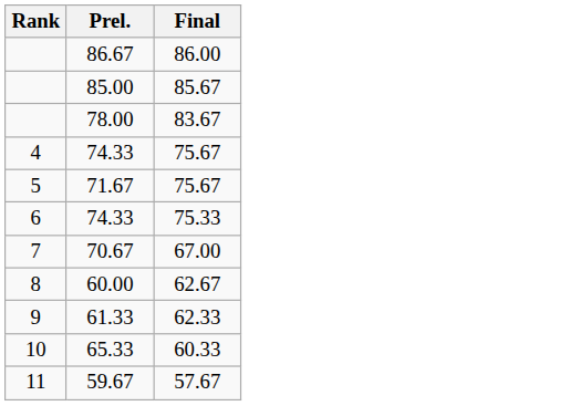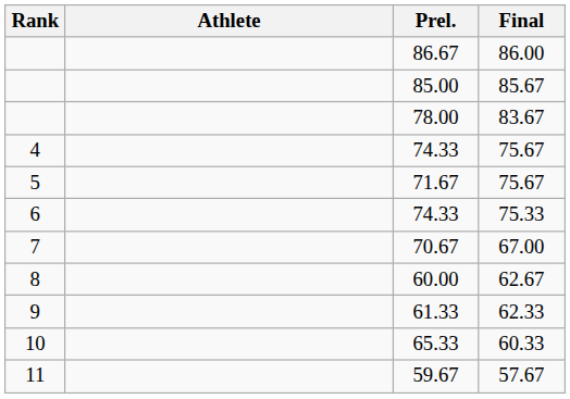+ column: Athlete
